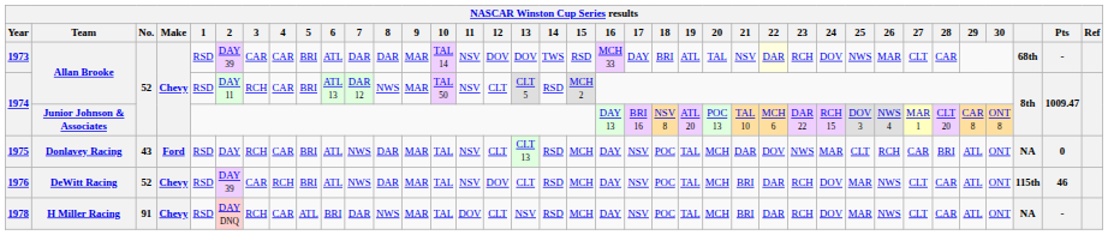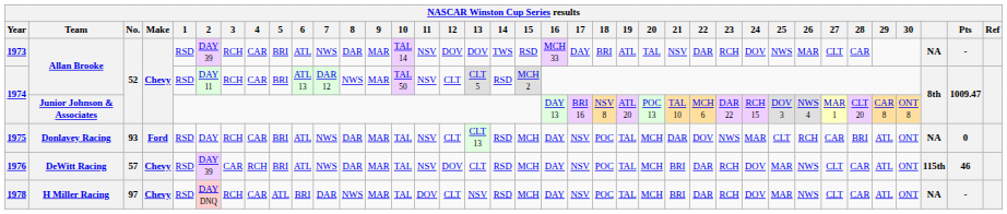1973 | 3: CAR -> RCH
1973 | 7: DAR -> NWS
1973 | 22: lightyellow background -> no background
1973 | column 35: 68th -> NA
1975 | No.: 43 -> 93
1976 | No.: 52 -> 57
1978 | No.: 91 -> 97
